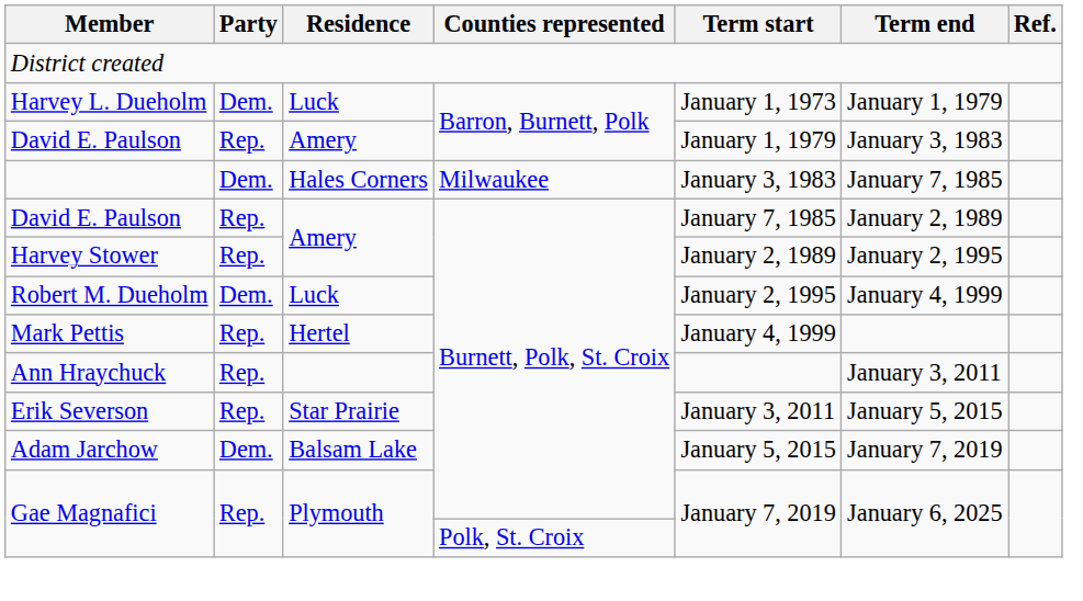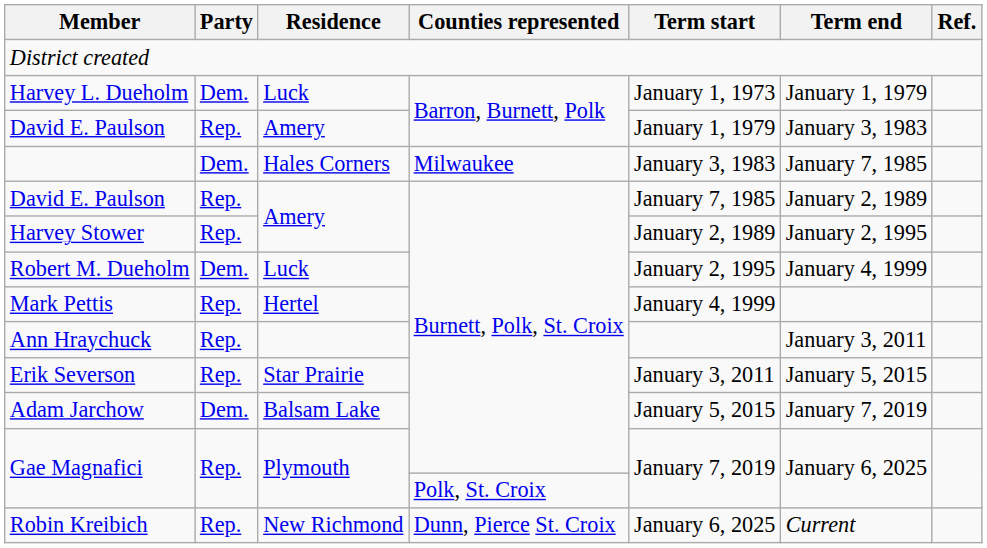+ row: Robin Kreibich | Rep. | New Richmond | Dunn, Pierce St. Croix | January 6, 2025 | Current
